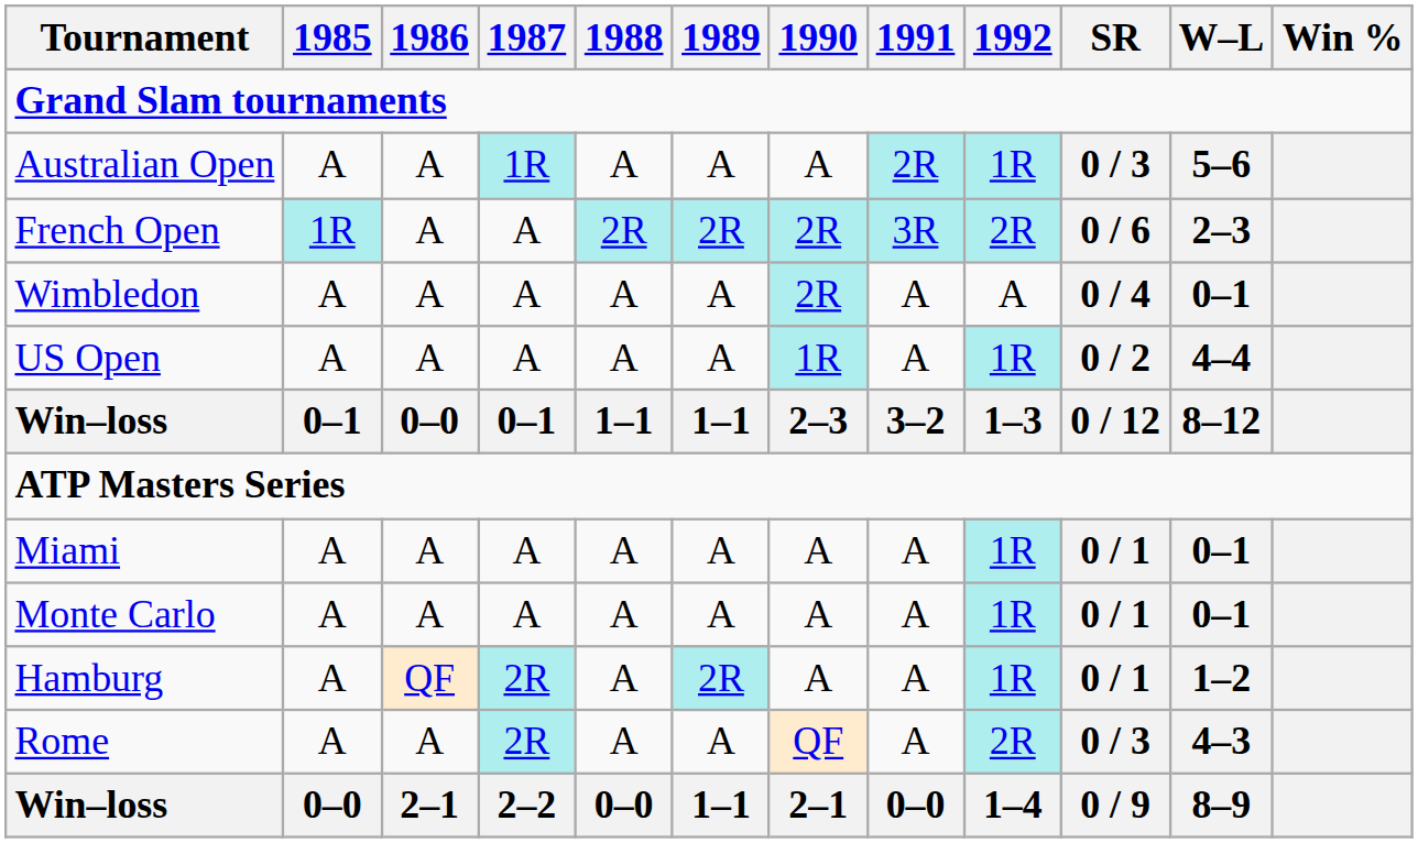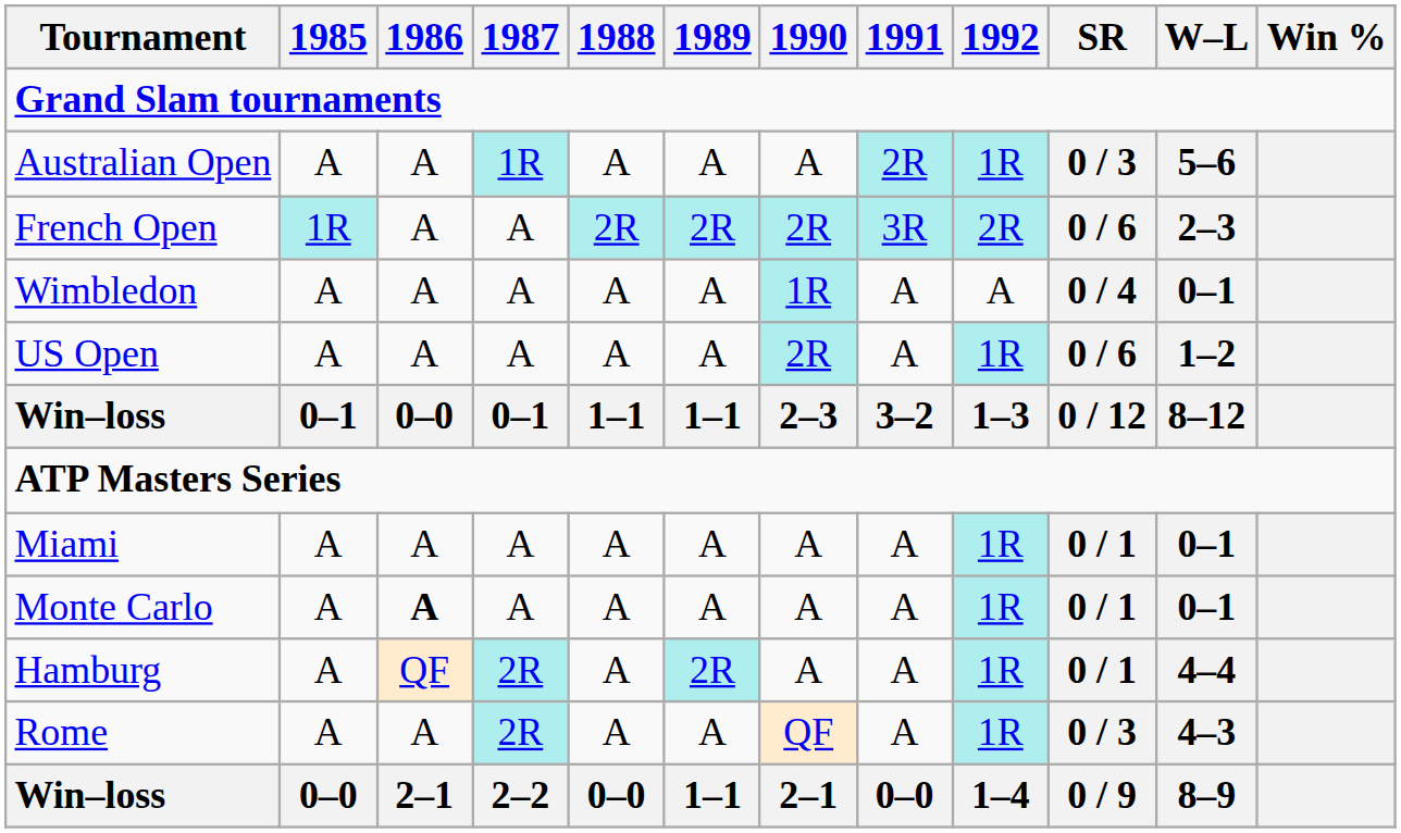Wimbledon | 1990: 2R -> 1R
US Open | 1990: 1R -> 2R
US Open | SR: 0 / 2 -> 0 / 6
US Open | W–L: 4–4 -> 1–2
Monte Carlo | 1986: normal -> bold
Hamburg | W–L: 1–2 -> 4–4
Rome | 1992: 2R -> 1R
